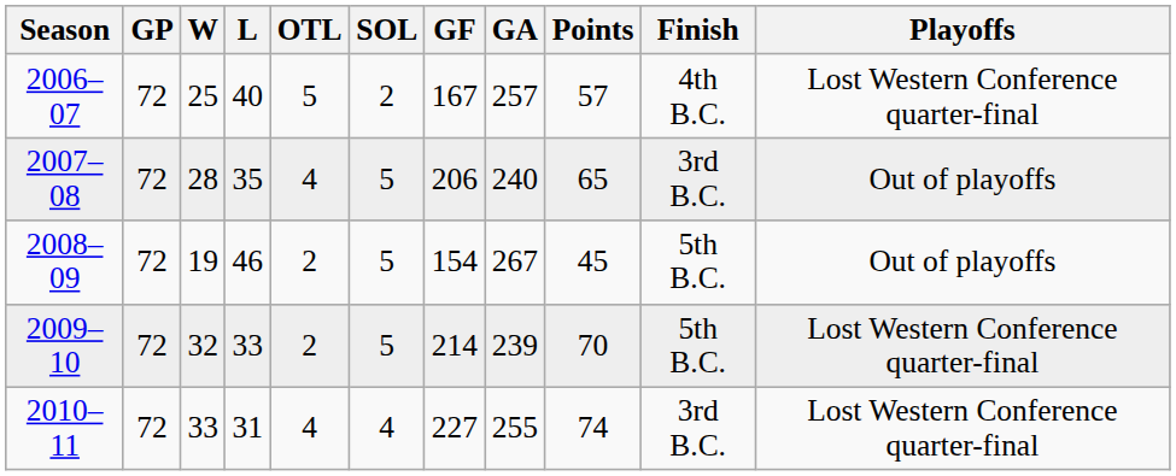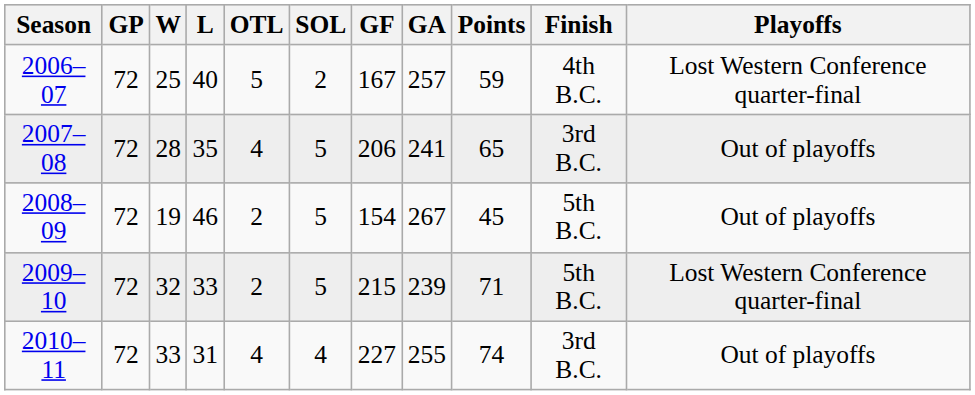2006–07 | Points: 57 -> 59
2007–08 | GA: 240 -> 241
2009–10 | GF: 214 -> 215
2009–10 | Points: 70 -> 71
2010–11 | Playoffs: Lost Western Conference quarter-final -> Out of playoffs
